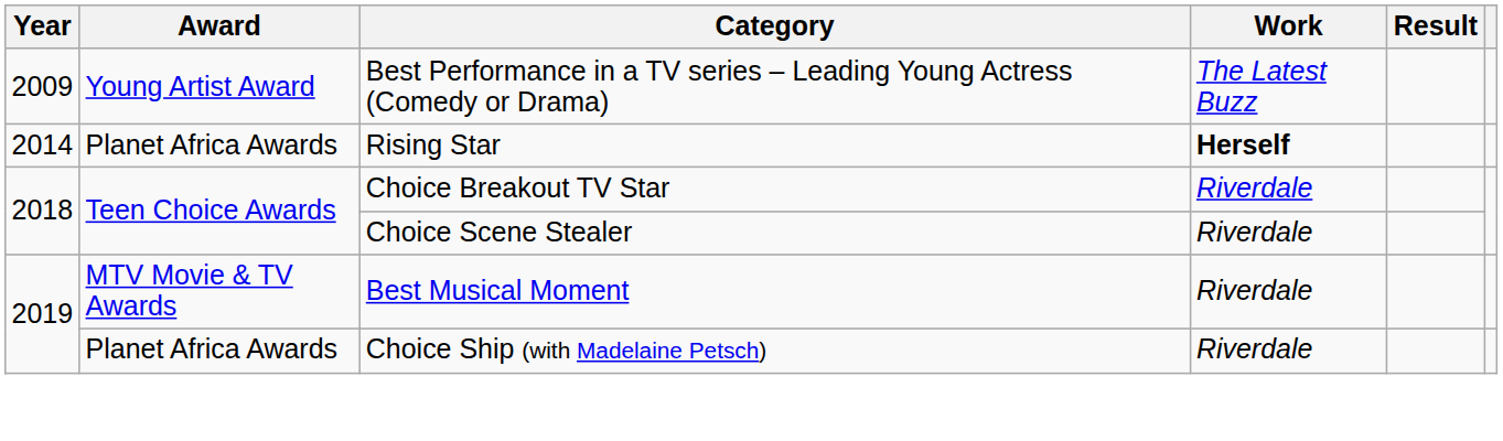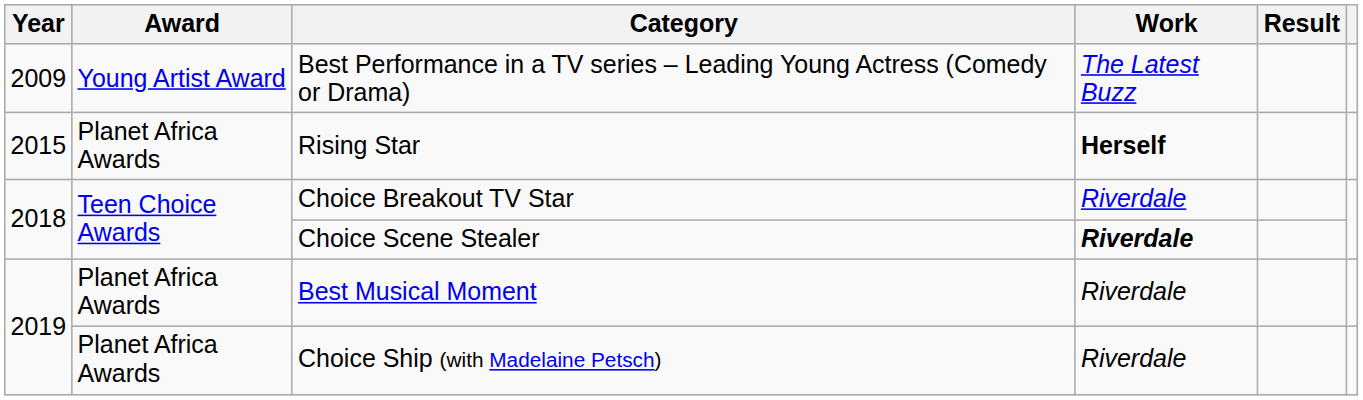Rising Star | Year: 2014 -> 2015
Choice Scene Stealer | Work: normal -> bold
Best Musical Moment | Award: MTV Movie & TV Awards -> Planet Africa Awards
